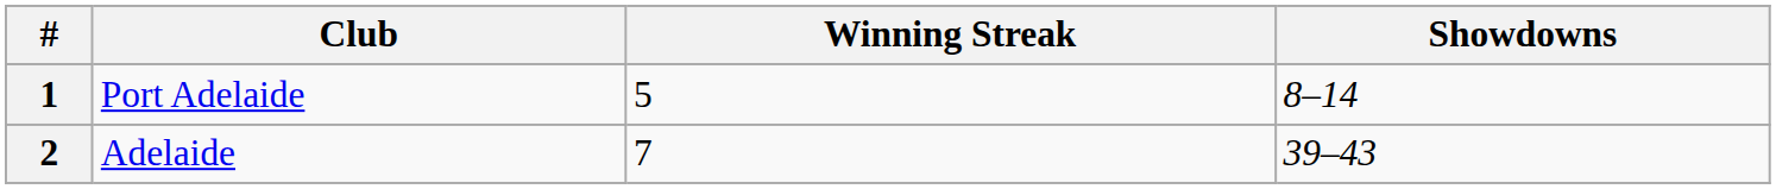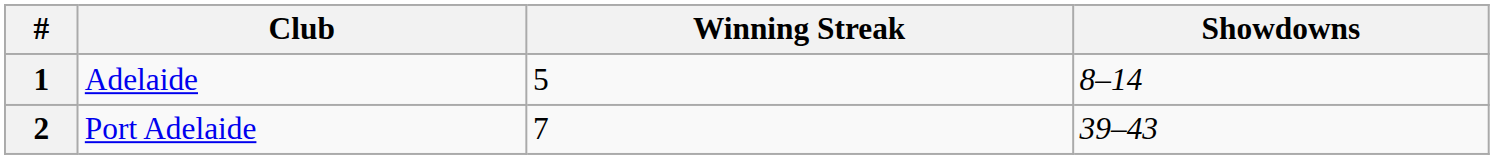1 | Club: Port Adelaide -> Adelaide
2 | Club: Adelaide -> Port Adelaide
